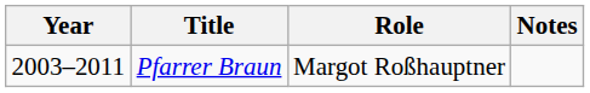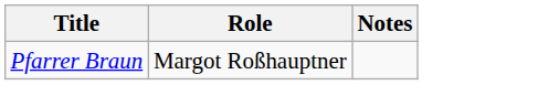- column: Year | 2003–2011
